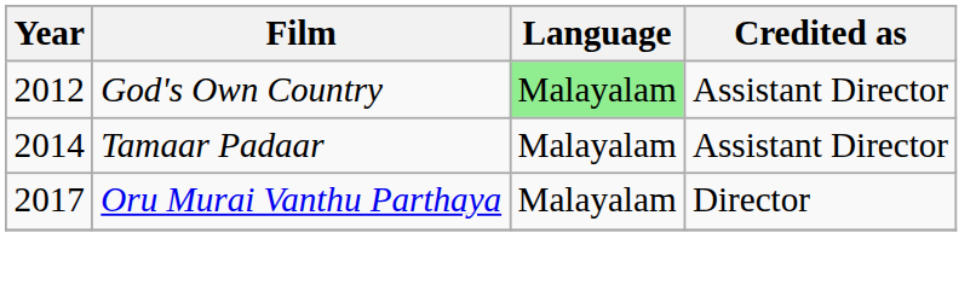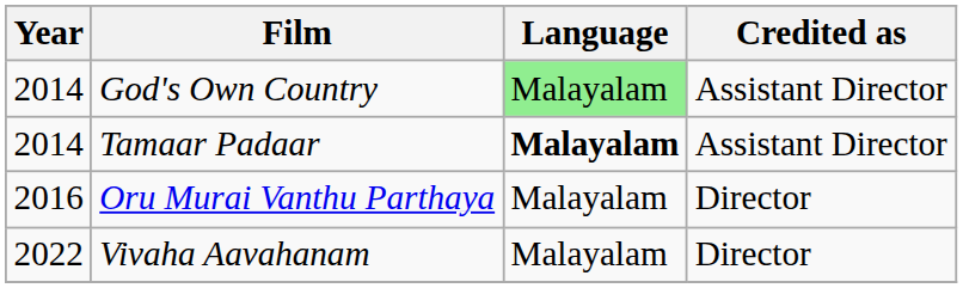God's Own Country | Year: 2012 -> 2014
Tamaar Padaar | Language: normal -> bold
Oru Murai Vanthu Parthaya | Year: 2017 -> 2016
+ row: 2022 | Vivaha Aavahanam | Malayalam | Director
